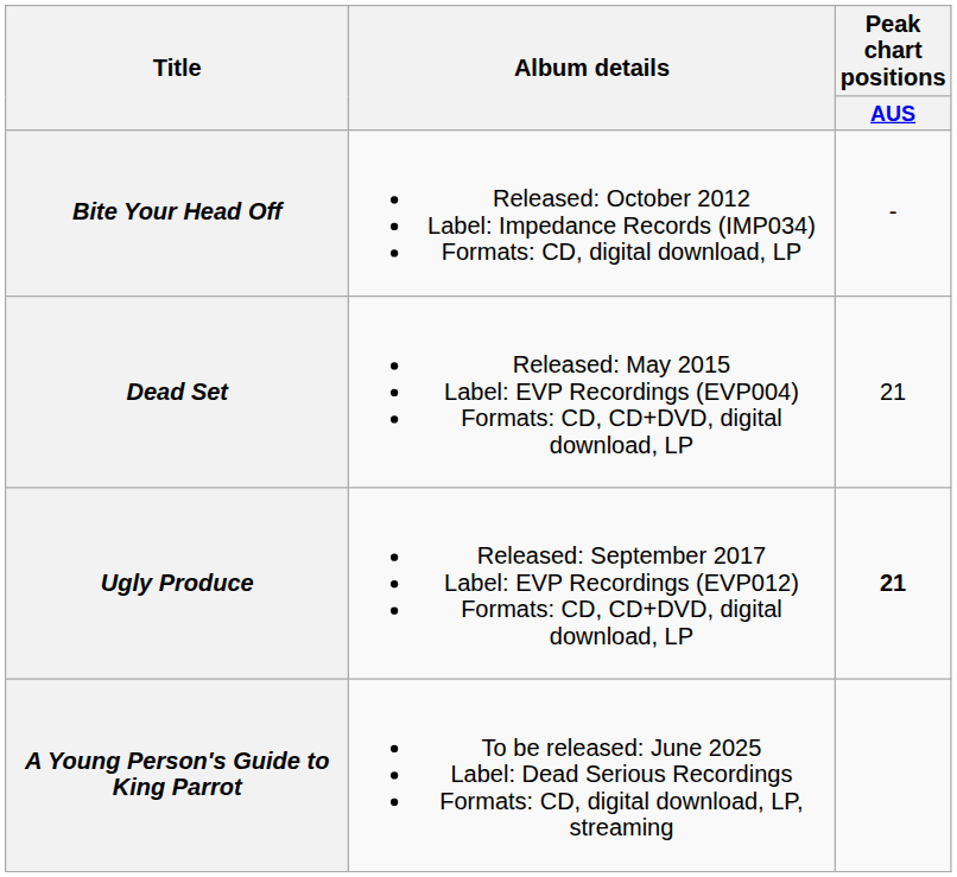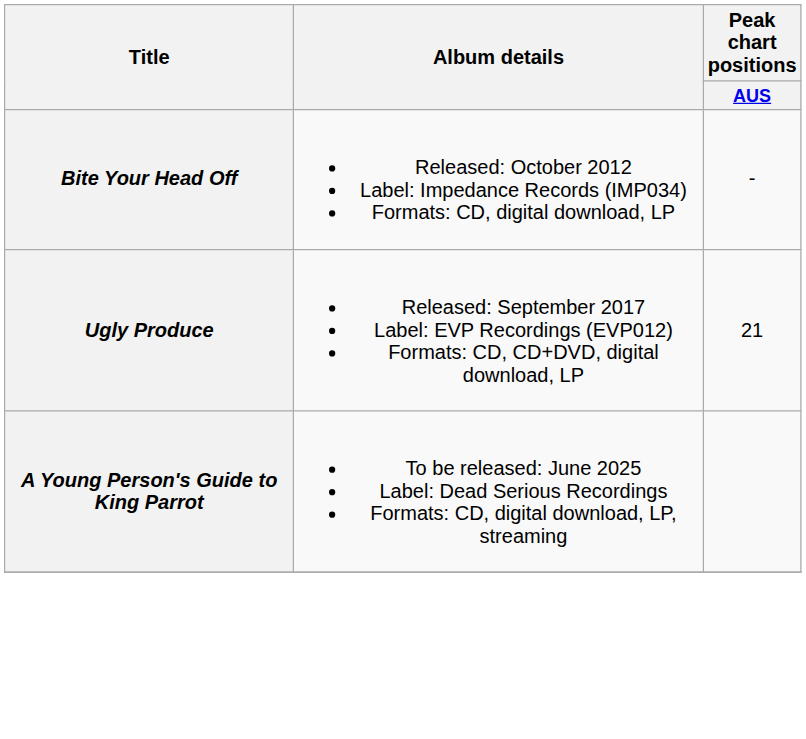- row: Dead Set | Released: May 2015 Label: EVP Recordings (EVP004) Formats: CD, CD+DVD, digital download, LP | 21
Ugly Produce | Peak chart positions / AUS: bold -> normal
